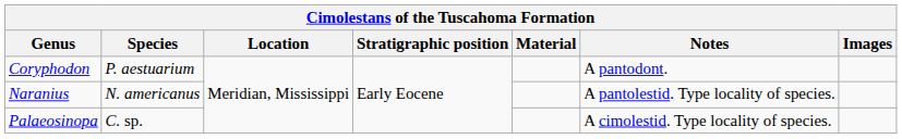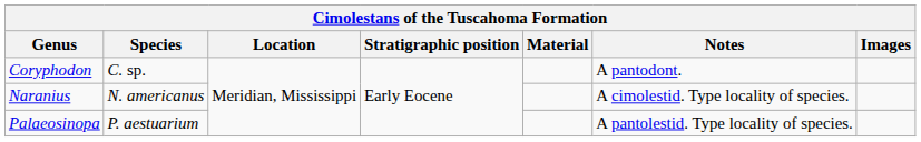Coryphodon | Species: P. aestuarium -> C. sp.
Naranius | Notes: A pantolestid. Type locality of species. -> A cimolestid. Type locality of species.
Palaeosinopa | Species: C. sp. -> P. aestuarium
Palaeosinopa | Notes: A cimolestid. Type locality of species. -> A pantolestid. Type locality of species.
